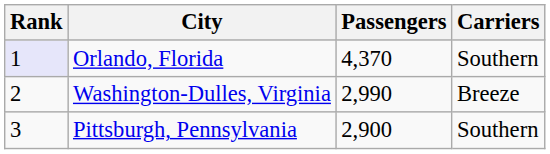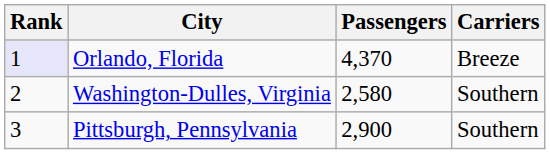Orlando, Florida | Carriers: Southern -> Breeze
Washington-Dulles, Virginia | Passengers: 2,990 -> 2,580
Washington-Dulles, Virginia | Carriers: Breeze -> Southern
